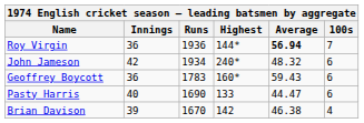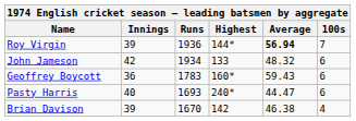Roy Virgin | Innings: 36 -> 39
John Jameson | Highest: 240* -> 133
Pasty Harris | Runs: 1690 -> 1693
Pasty Harris | Highest: 133 -> 240*
